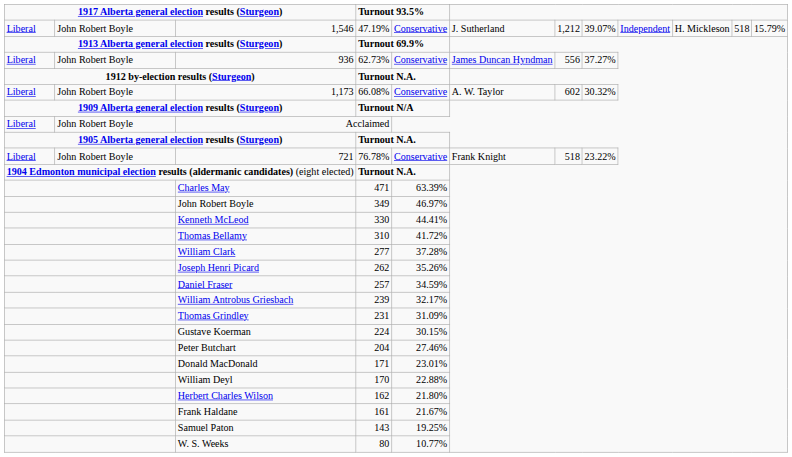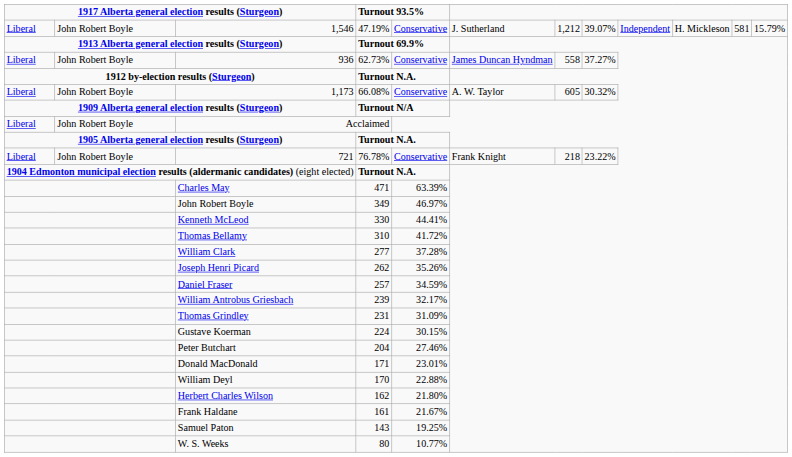1,546 | column 11: 518 -> 581
936 | column 7: 556 -> 558
1,173 | column 7: 602 -> 605
721 | column 7: 518 -> 218
